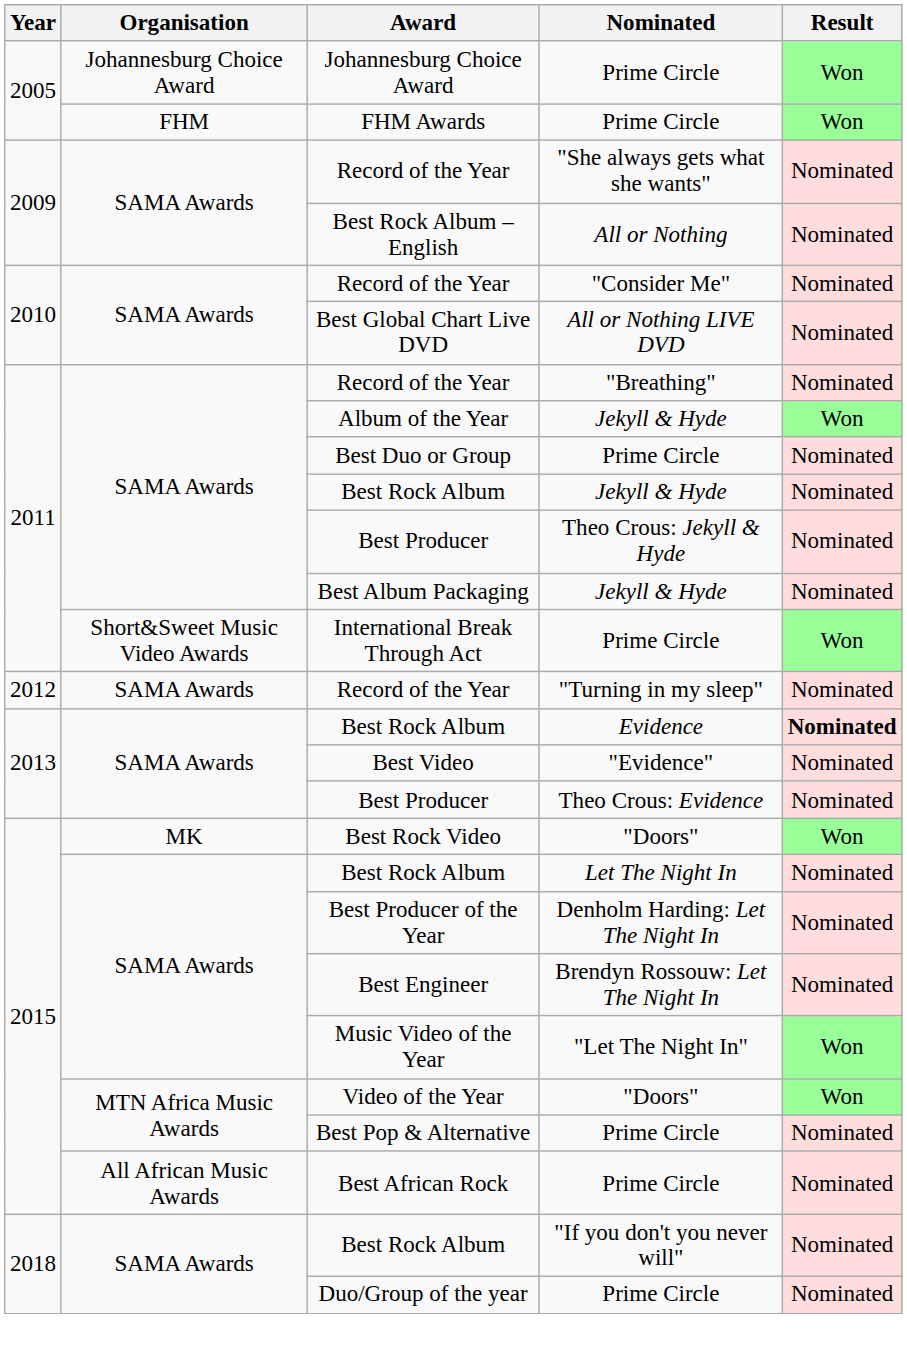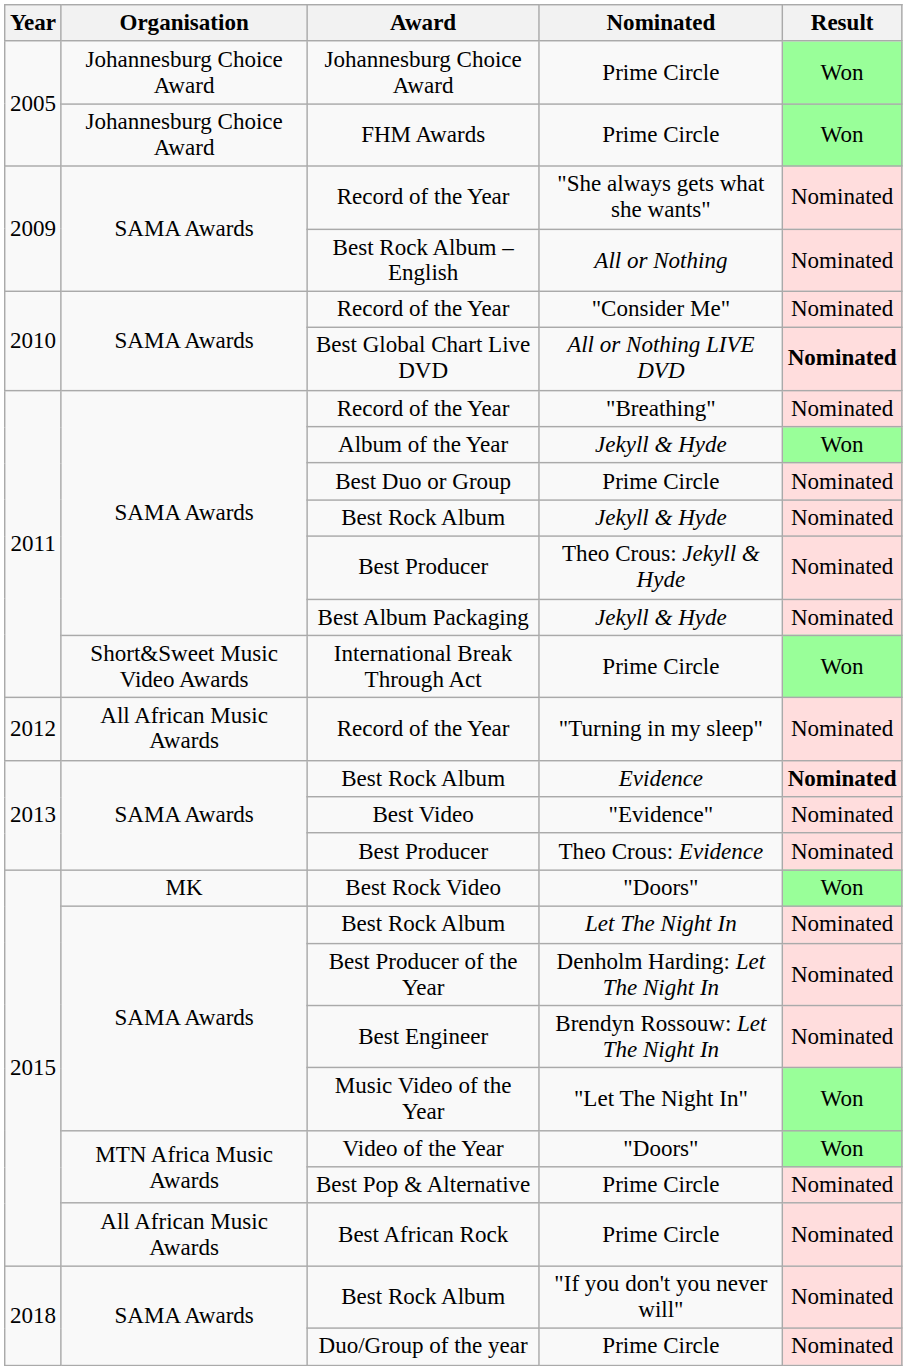FHM Awards | Organisation: FHM -> Johannesburg Choice Award
Best Global Chart Live DVD | Result: normal -> bold
Record of the Year / "Turning in my sleep" | Organisation: SAMA Awards -> All African Music Awards
